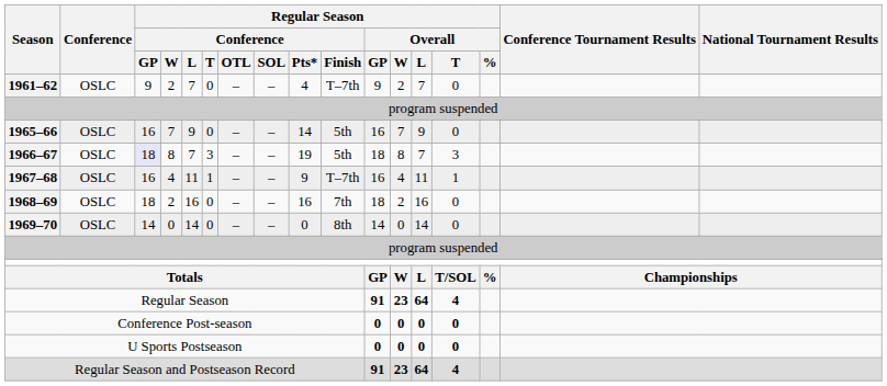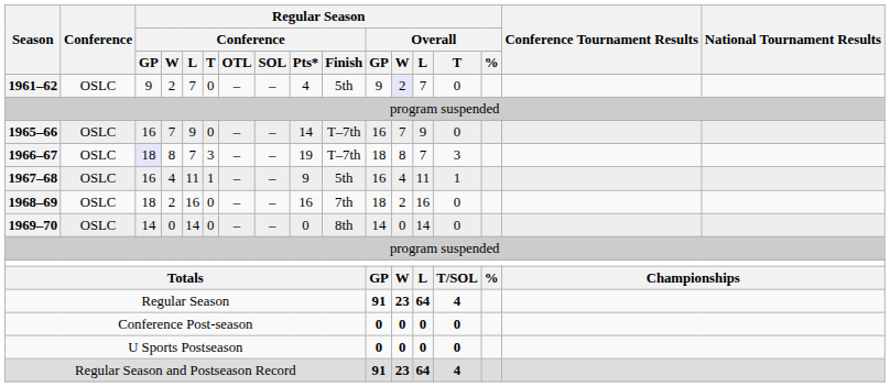1961–62 | Regular Season / Conference / Finish: T–7th -> 5th
1961–62 | Regular Season / Overall / W: no background -> lavender background
1965–66 | Regular Season / Conference / Finish: 5th -> T–7th
1966–67 | Regular Season / Conference / Finish: 5th -> T–7th
1967–68 | Regular Season / Conference / Finish: T–7th -> 5th
